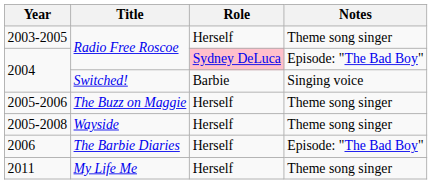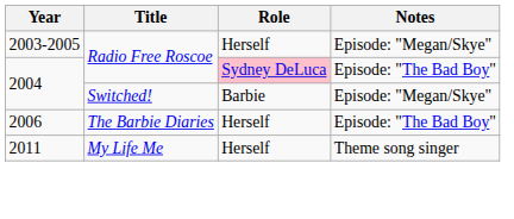2003-2005 | Notes: Theme song singer -> Episode: "Megan/Skye"
2004 / Switched! | Notes: Singing voice -> Episode: "Megan/Skye"
- row: 2005-2006 | The Buzz on Maggie | Herself | Theme song singer
- row: 2005-2008 | Wayside | Herself | Theme song singer
